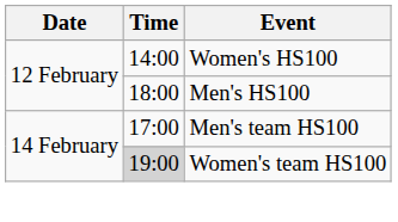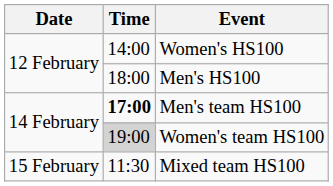Men's team HS100 | Time: normal -> bold
+ row: 15 February | 11:30 | Mixed team HS100
